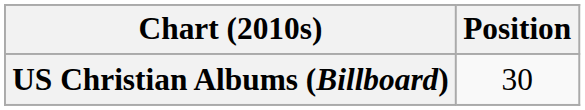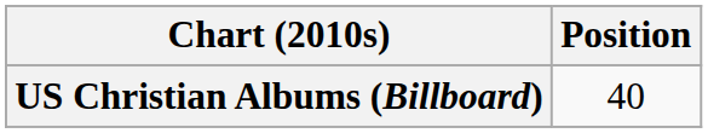US Christian Albums (Billboard) | Position: 30 -> 40
